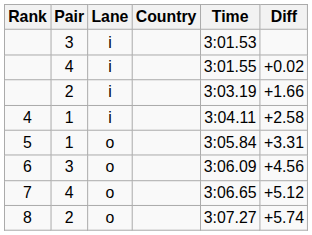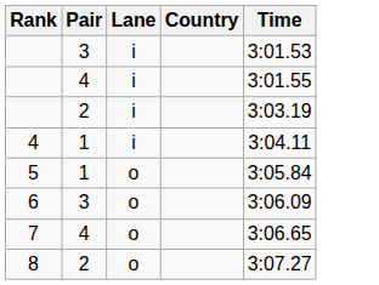- column: Diff | +0.02 | +1.66 | +2.58 | +3.31 | +4.56 | +5.12 | +5.74
